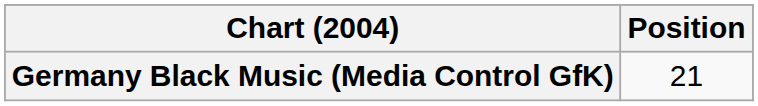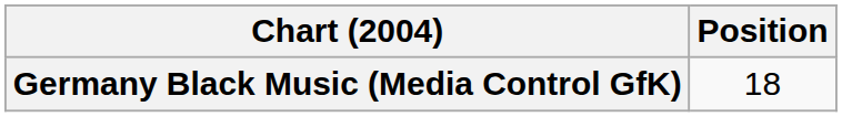Germany Black Music (Media Control GfK) | Position: 21 -> 18
